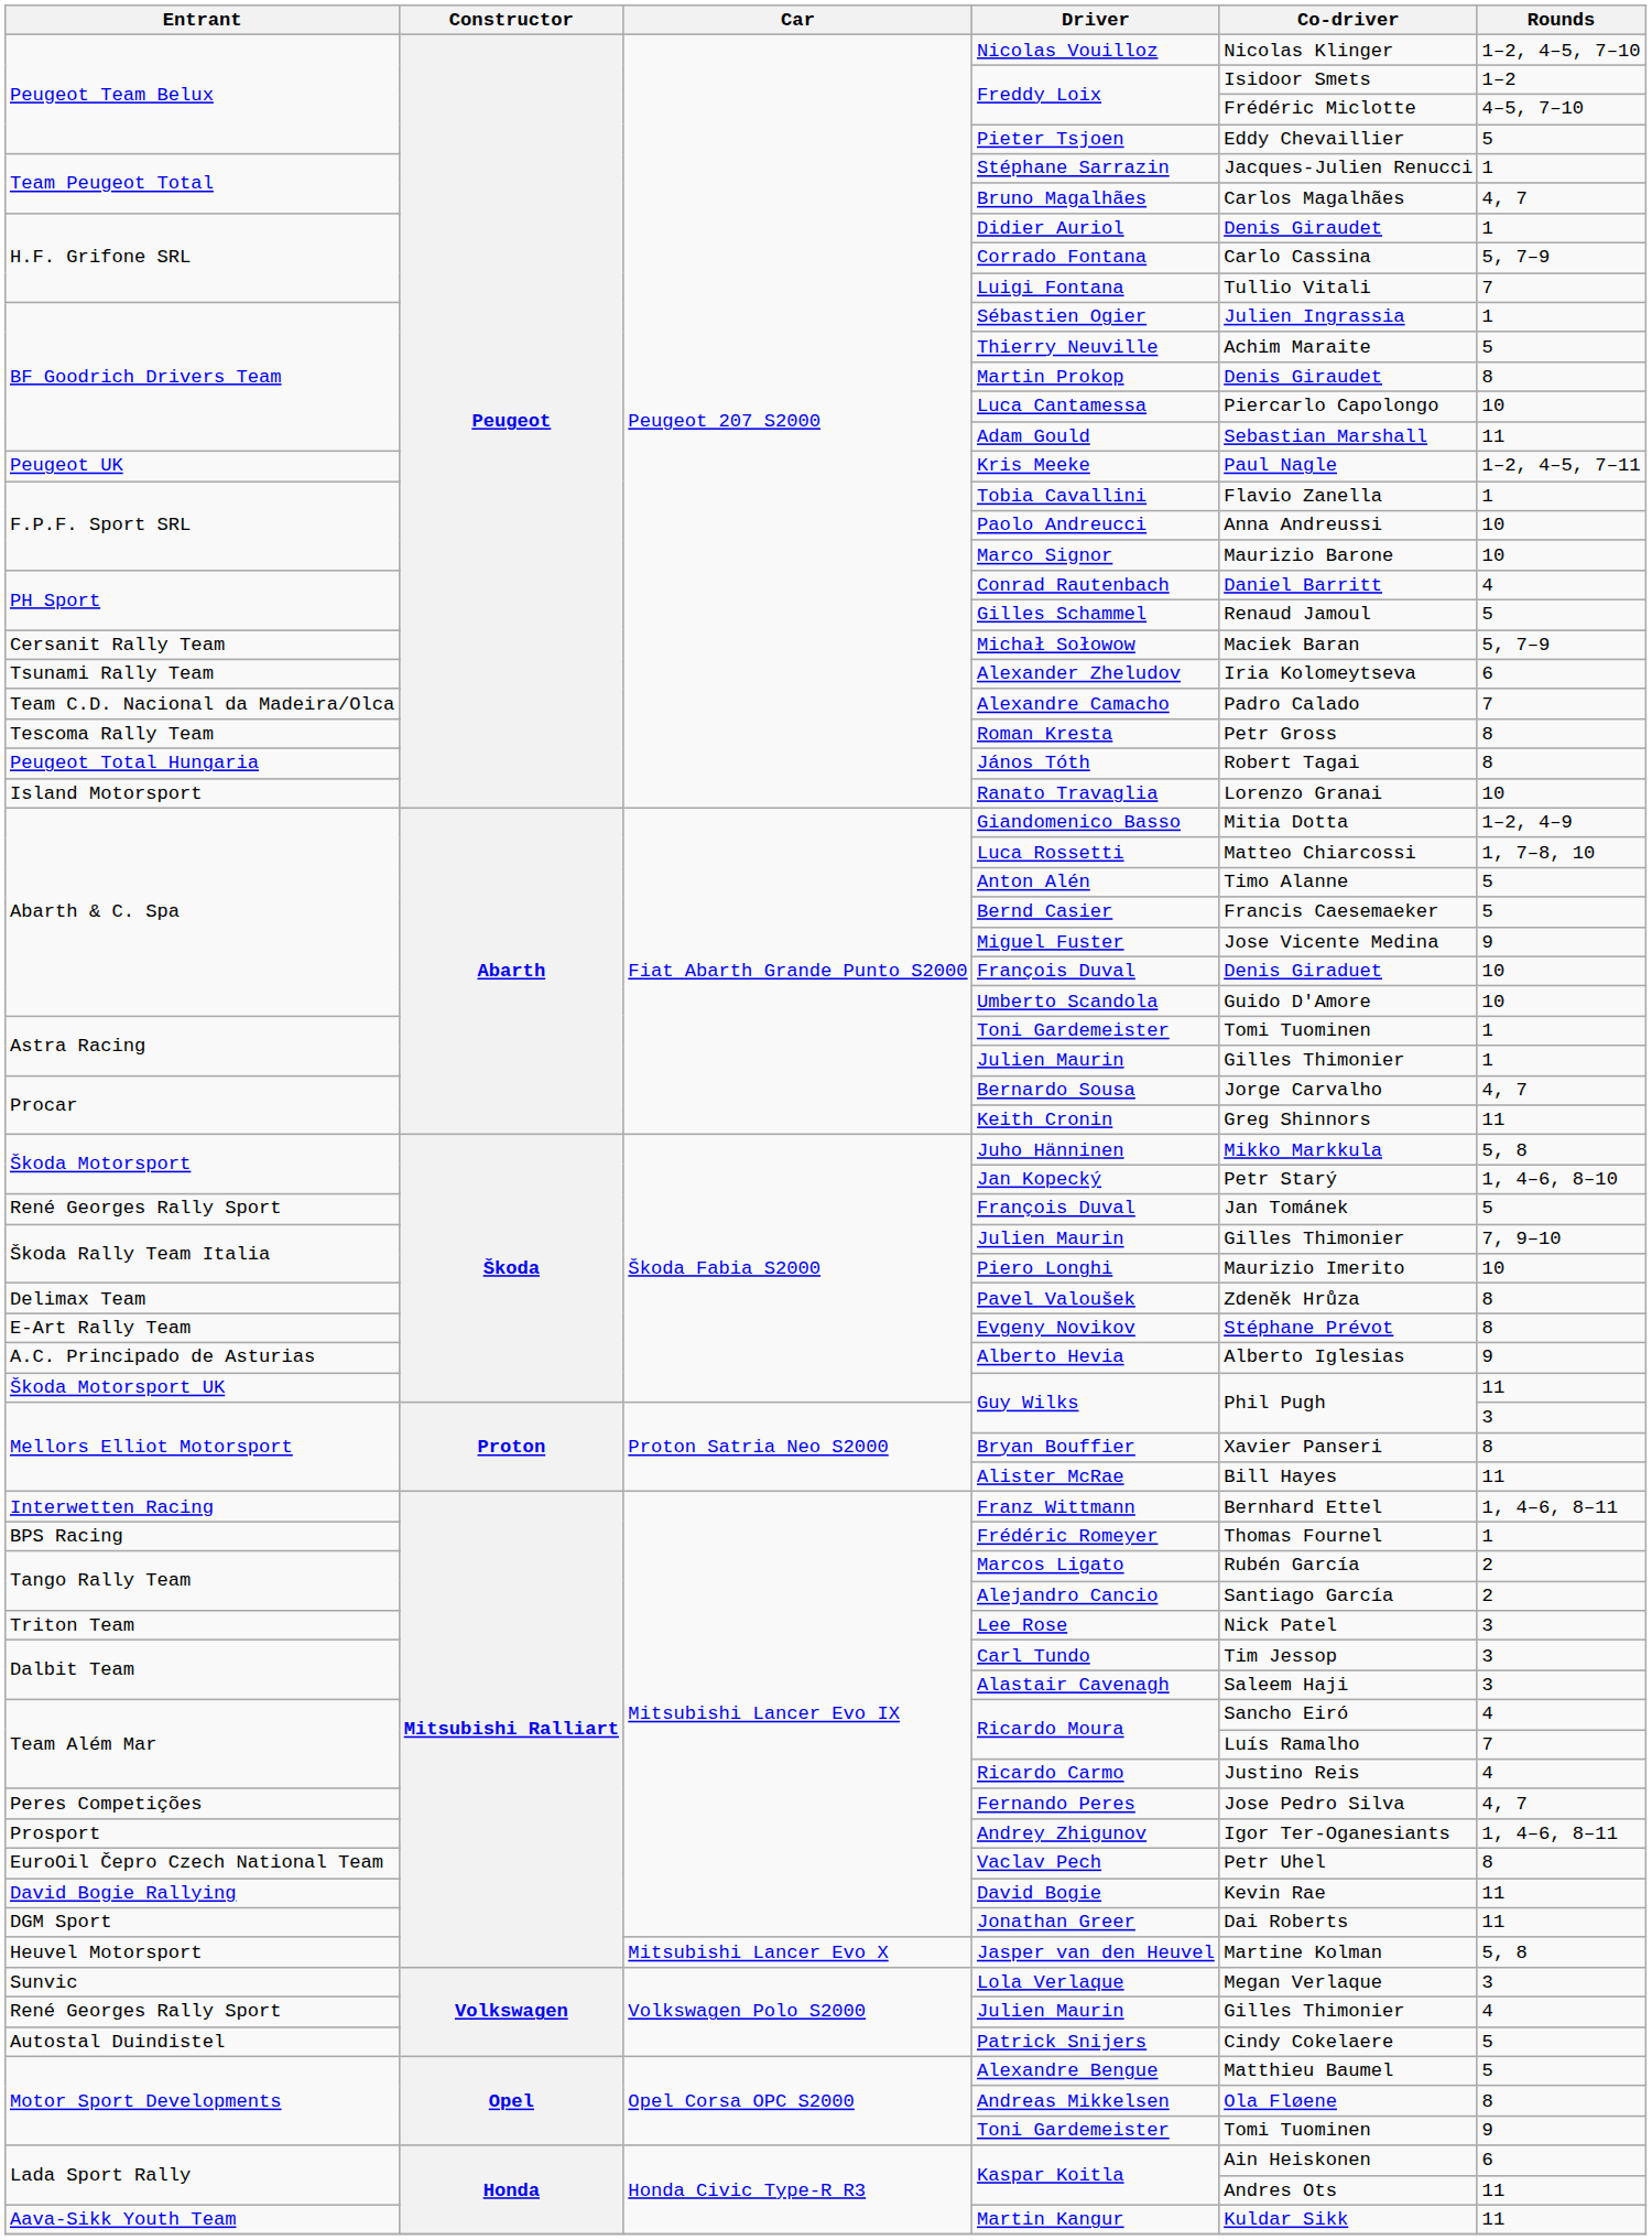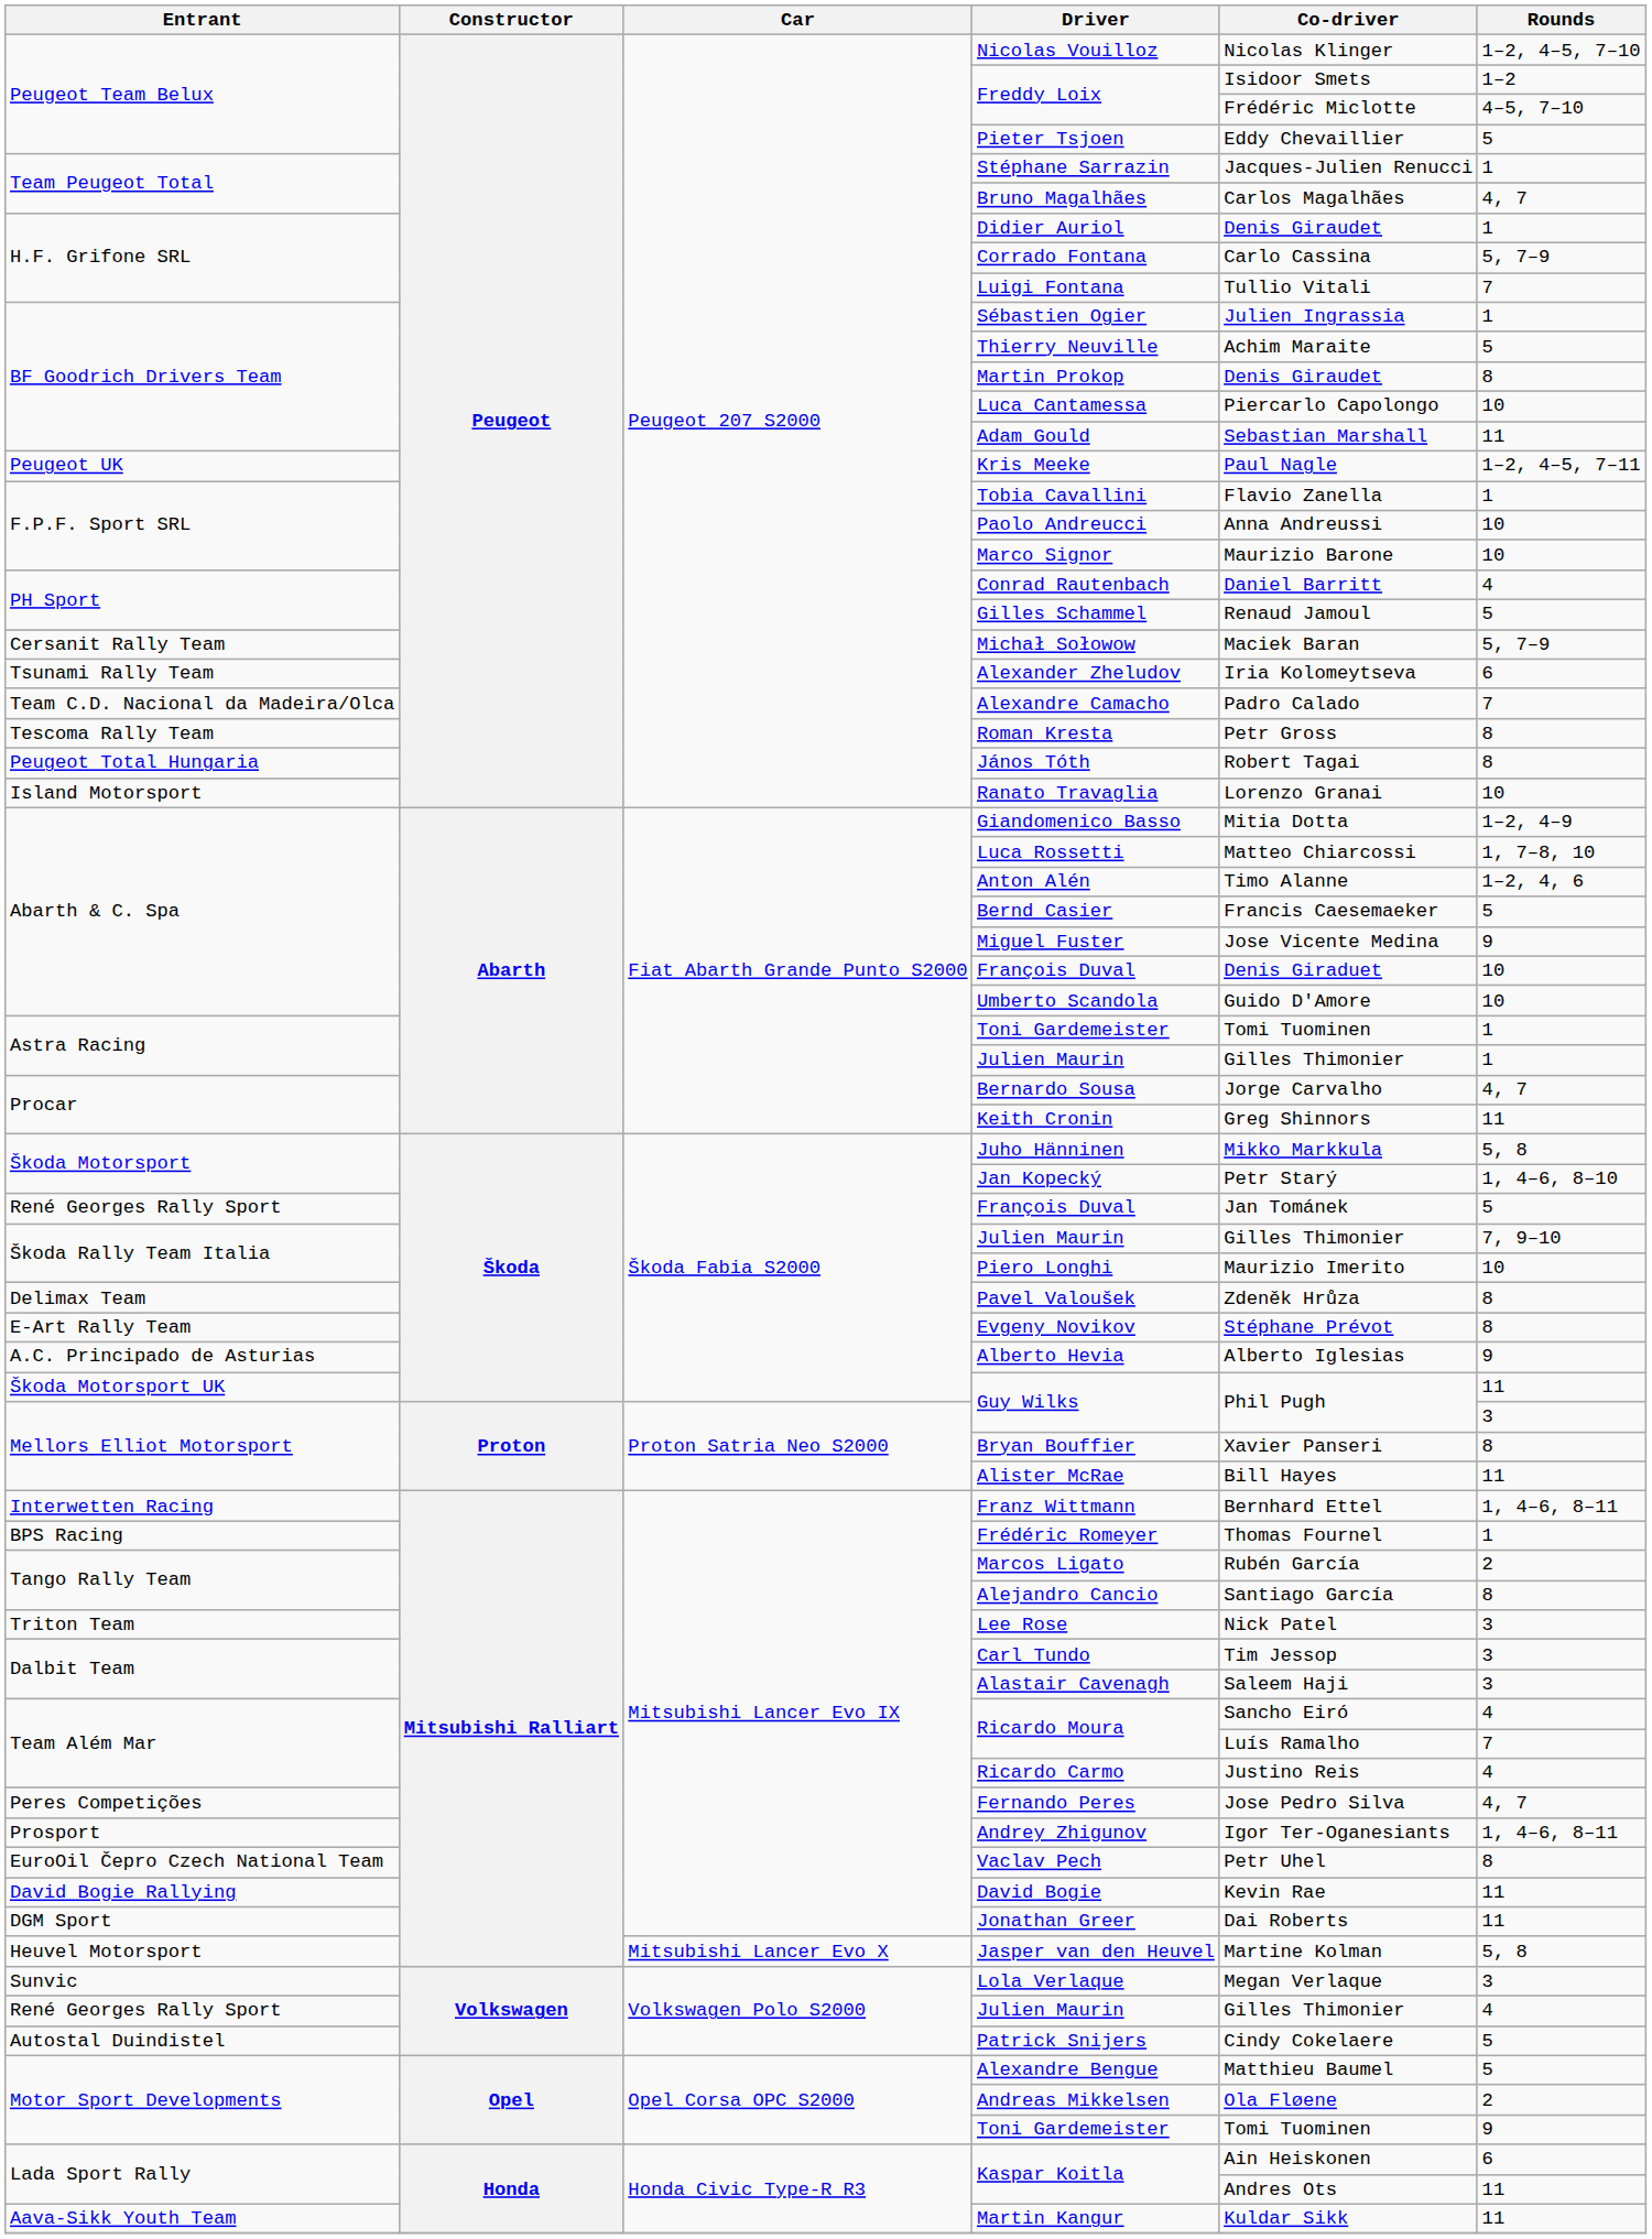Anton Alén | Rounds: 5 -> 1–2, 4, 6
Alejandro Cancio | Rounds: 2 -> 8
Andreas Mikkelsen | Rounds: 8 -> 2
